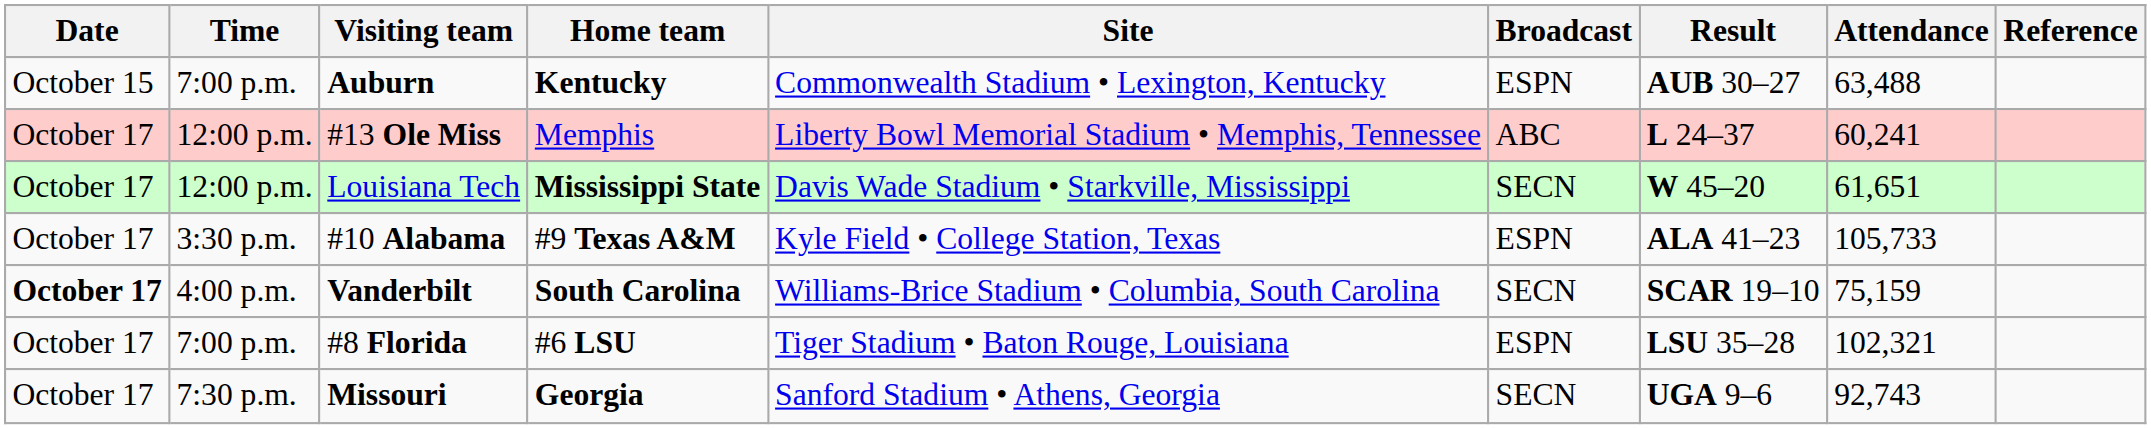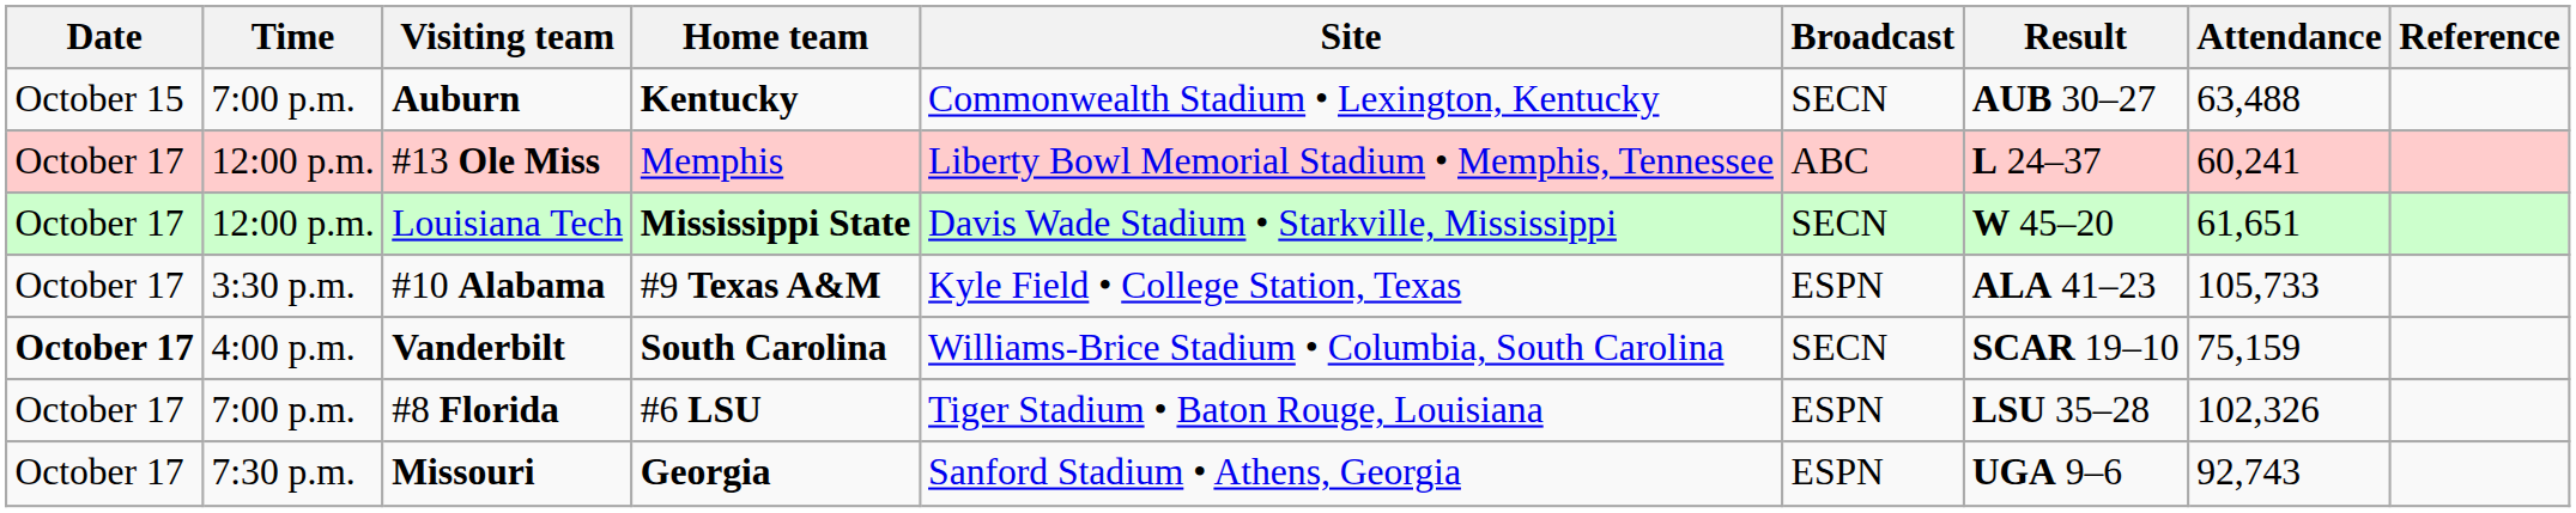Auburn | Broadcast: ESPN -> SECN
#8 Florida | Attendance: 102,321 -> 102,326
Missouri | Broadcast: SECN -> ESPN
